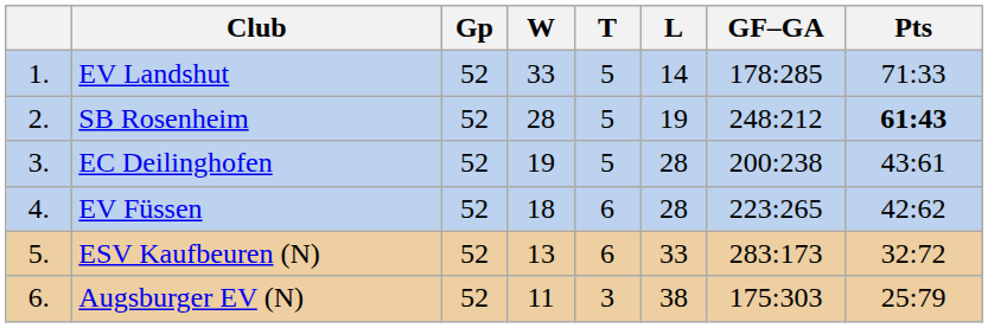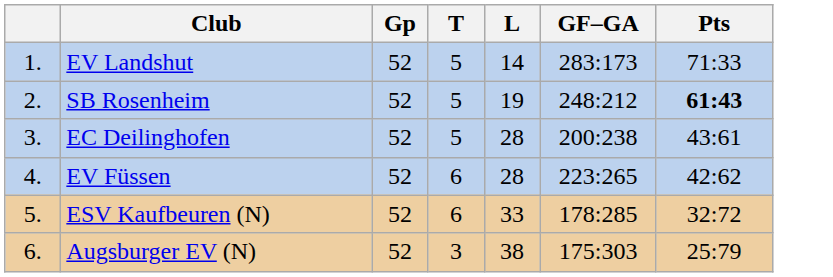- column: W | 33 | 28 | 19 | 18 | 13 | 11
EV Landshut | GF–GA: 178:285 -> 283:173
ESV Kaufbeuren (N) | GF–GA: 283:173 -> 178:285
